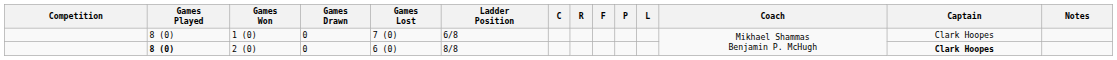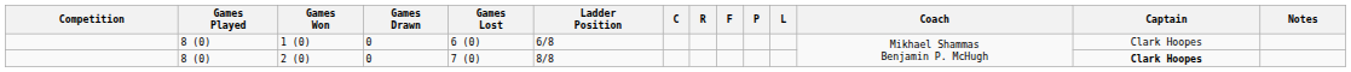1 (0) | Games Lost: 7 (0) -> 6 (0)
2 (0) | Games Played: bold -> normal
2 (0) | Games Lost: 6 (0) -> 7 (0)
